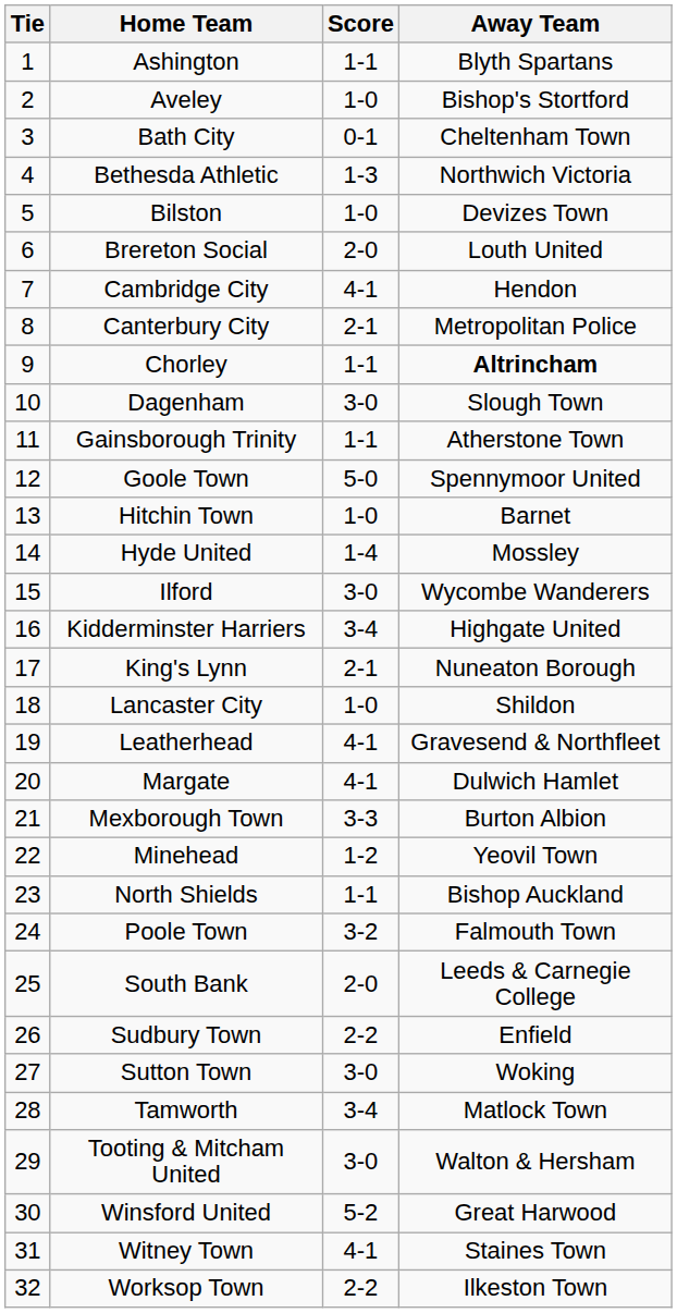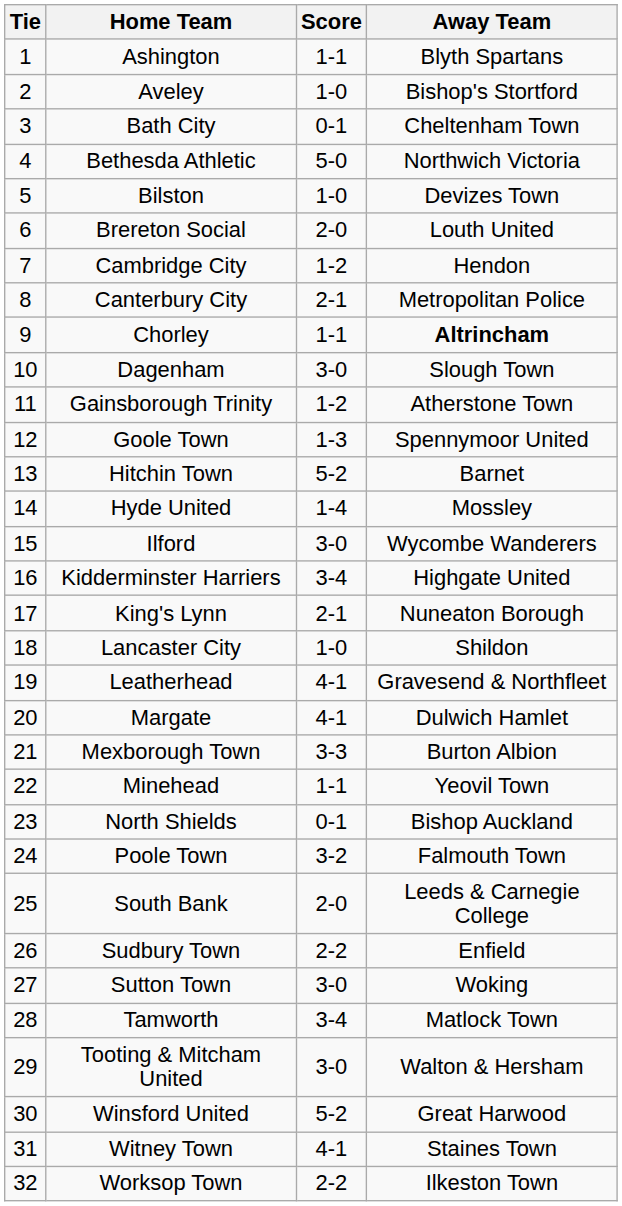Bethesda Athletic | Score: 1-3 -> 5-0
Cambridge City | Score: 4-1 -> 1-2
Gainsborough Trinity | Score: 1-1 -> 1-2
Goole Town | Score: 5-0 -> 1-3
Hitchin Town | Score: 1-0 -> 5-2
Minehead | Score: 1-2 -> 1-1
North Shields | Score: 1-1 -> 0-1
